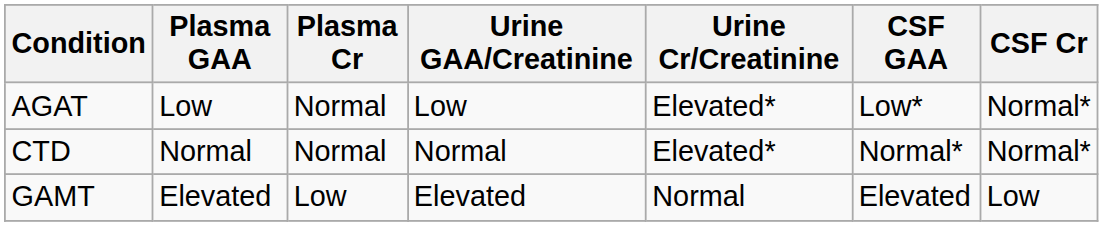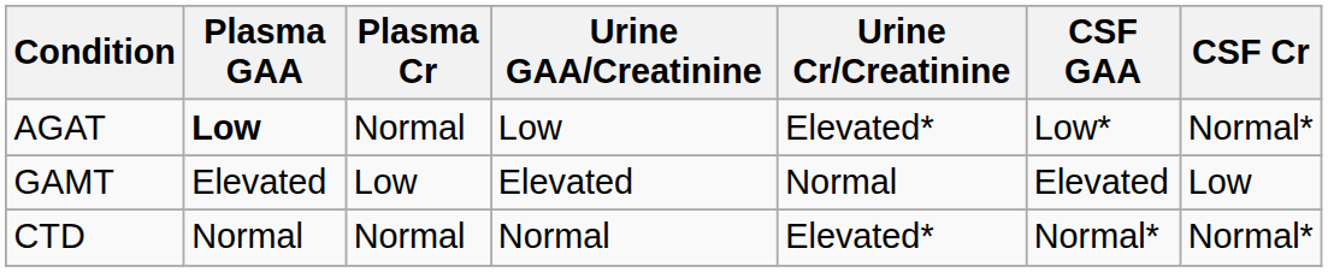AGAT | Plasma GAA: normal -> bold
rows swapped: GAMT <-> CTD
